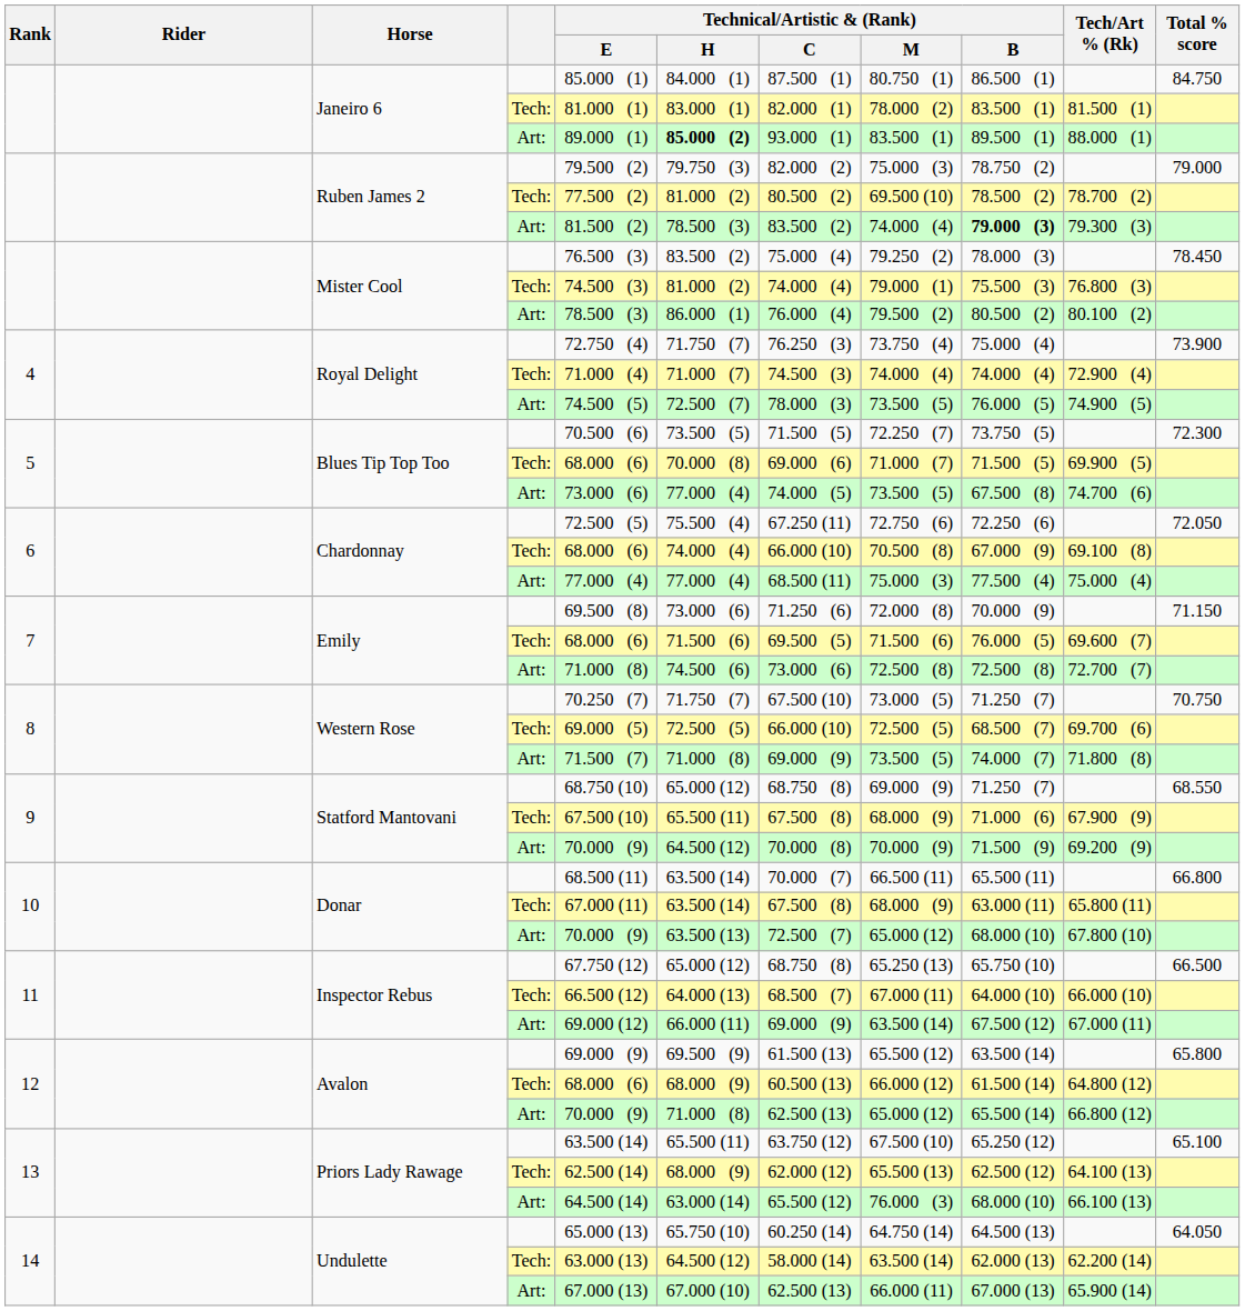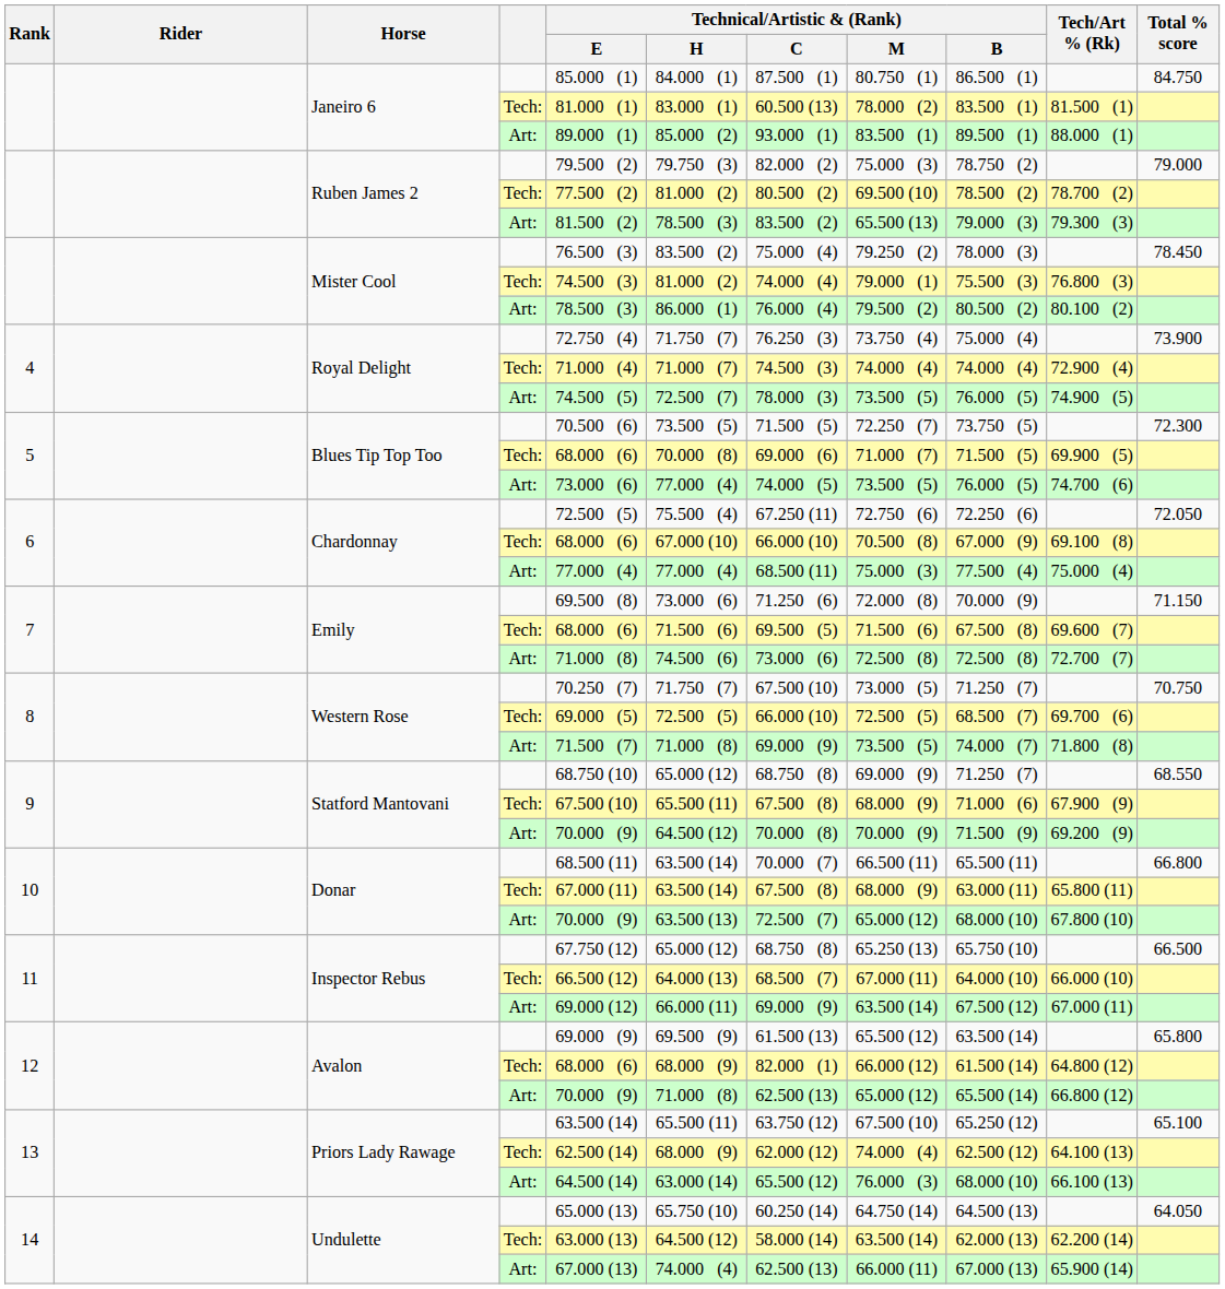Janeiro 6 / Tech: | Technical/Artistic & (Rank) / C: 82.000 (1) -> 60.500 (13)
Janeiro 6 / Art: | Technical/Artistic & (Rank) / H: bold -> normal
Ruben James 2 / Art: | Technical/Artistic & (Rank) / M: 74.000 (4) -> 65.500 (13)
Ruben James 2 / Art: | Technical/Artistic & (Rank) / B: bold -> normal
Blues Tip Top Too / Art: | Technical/Artistic & (Rank) / B: 67.500 (8) -> 76.000 (5)
Chardonnay / Tech: | Technical/Artistic & (Rank) / H: 74.000 (4) -> 67.000 (10)
Emily / Tech: | Technical/Artistic & (Rank) / B: 76.000 (5) -> 67.500 (8)
Avalon / Tech: | Technical/Artistic & (Rank) / C: 60.500 (13) -> 82.000 (1)
Priors Lady Rawage / Tech: | Technical/Artistic & (Rank) / M: 65.500 (13) -> 74.000 (4)
Undulette / Art: | Technical/Artistic & (Rank) / H: 67.000 (10) -> 74.000 (4)
